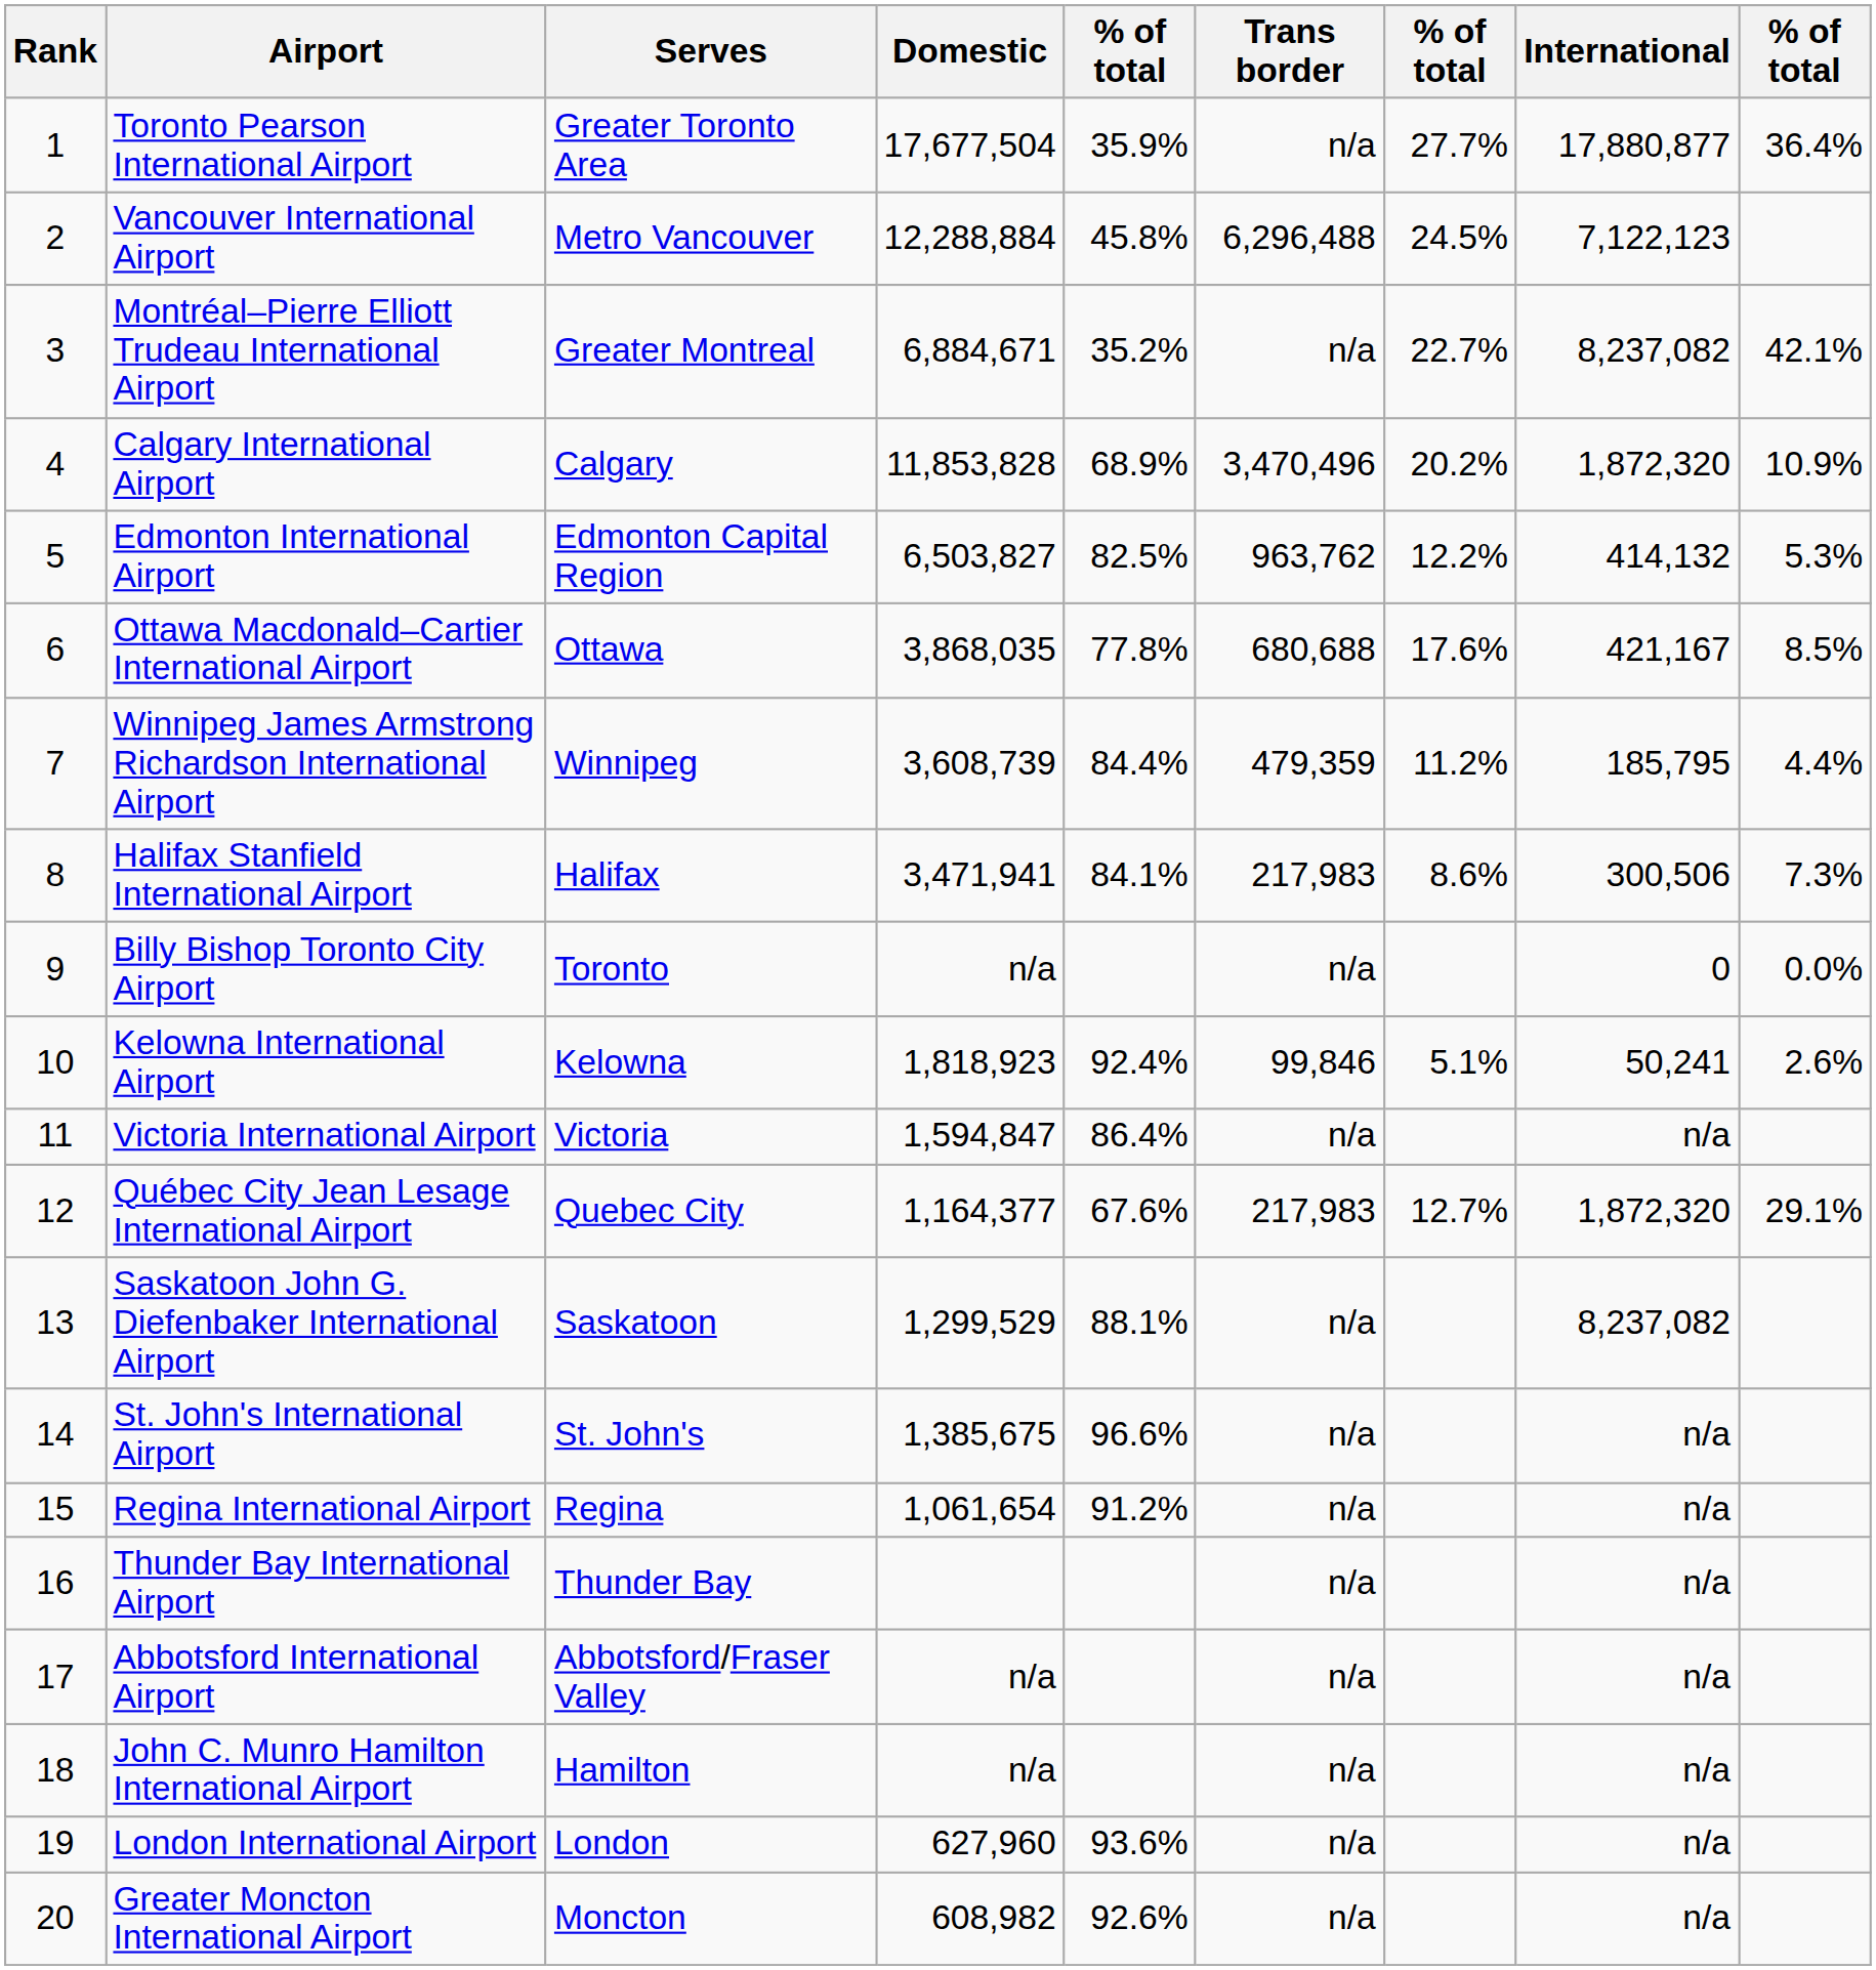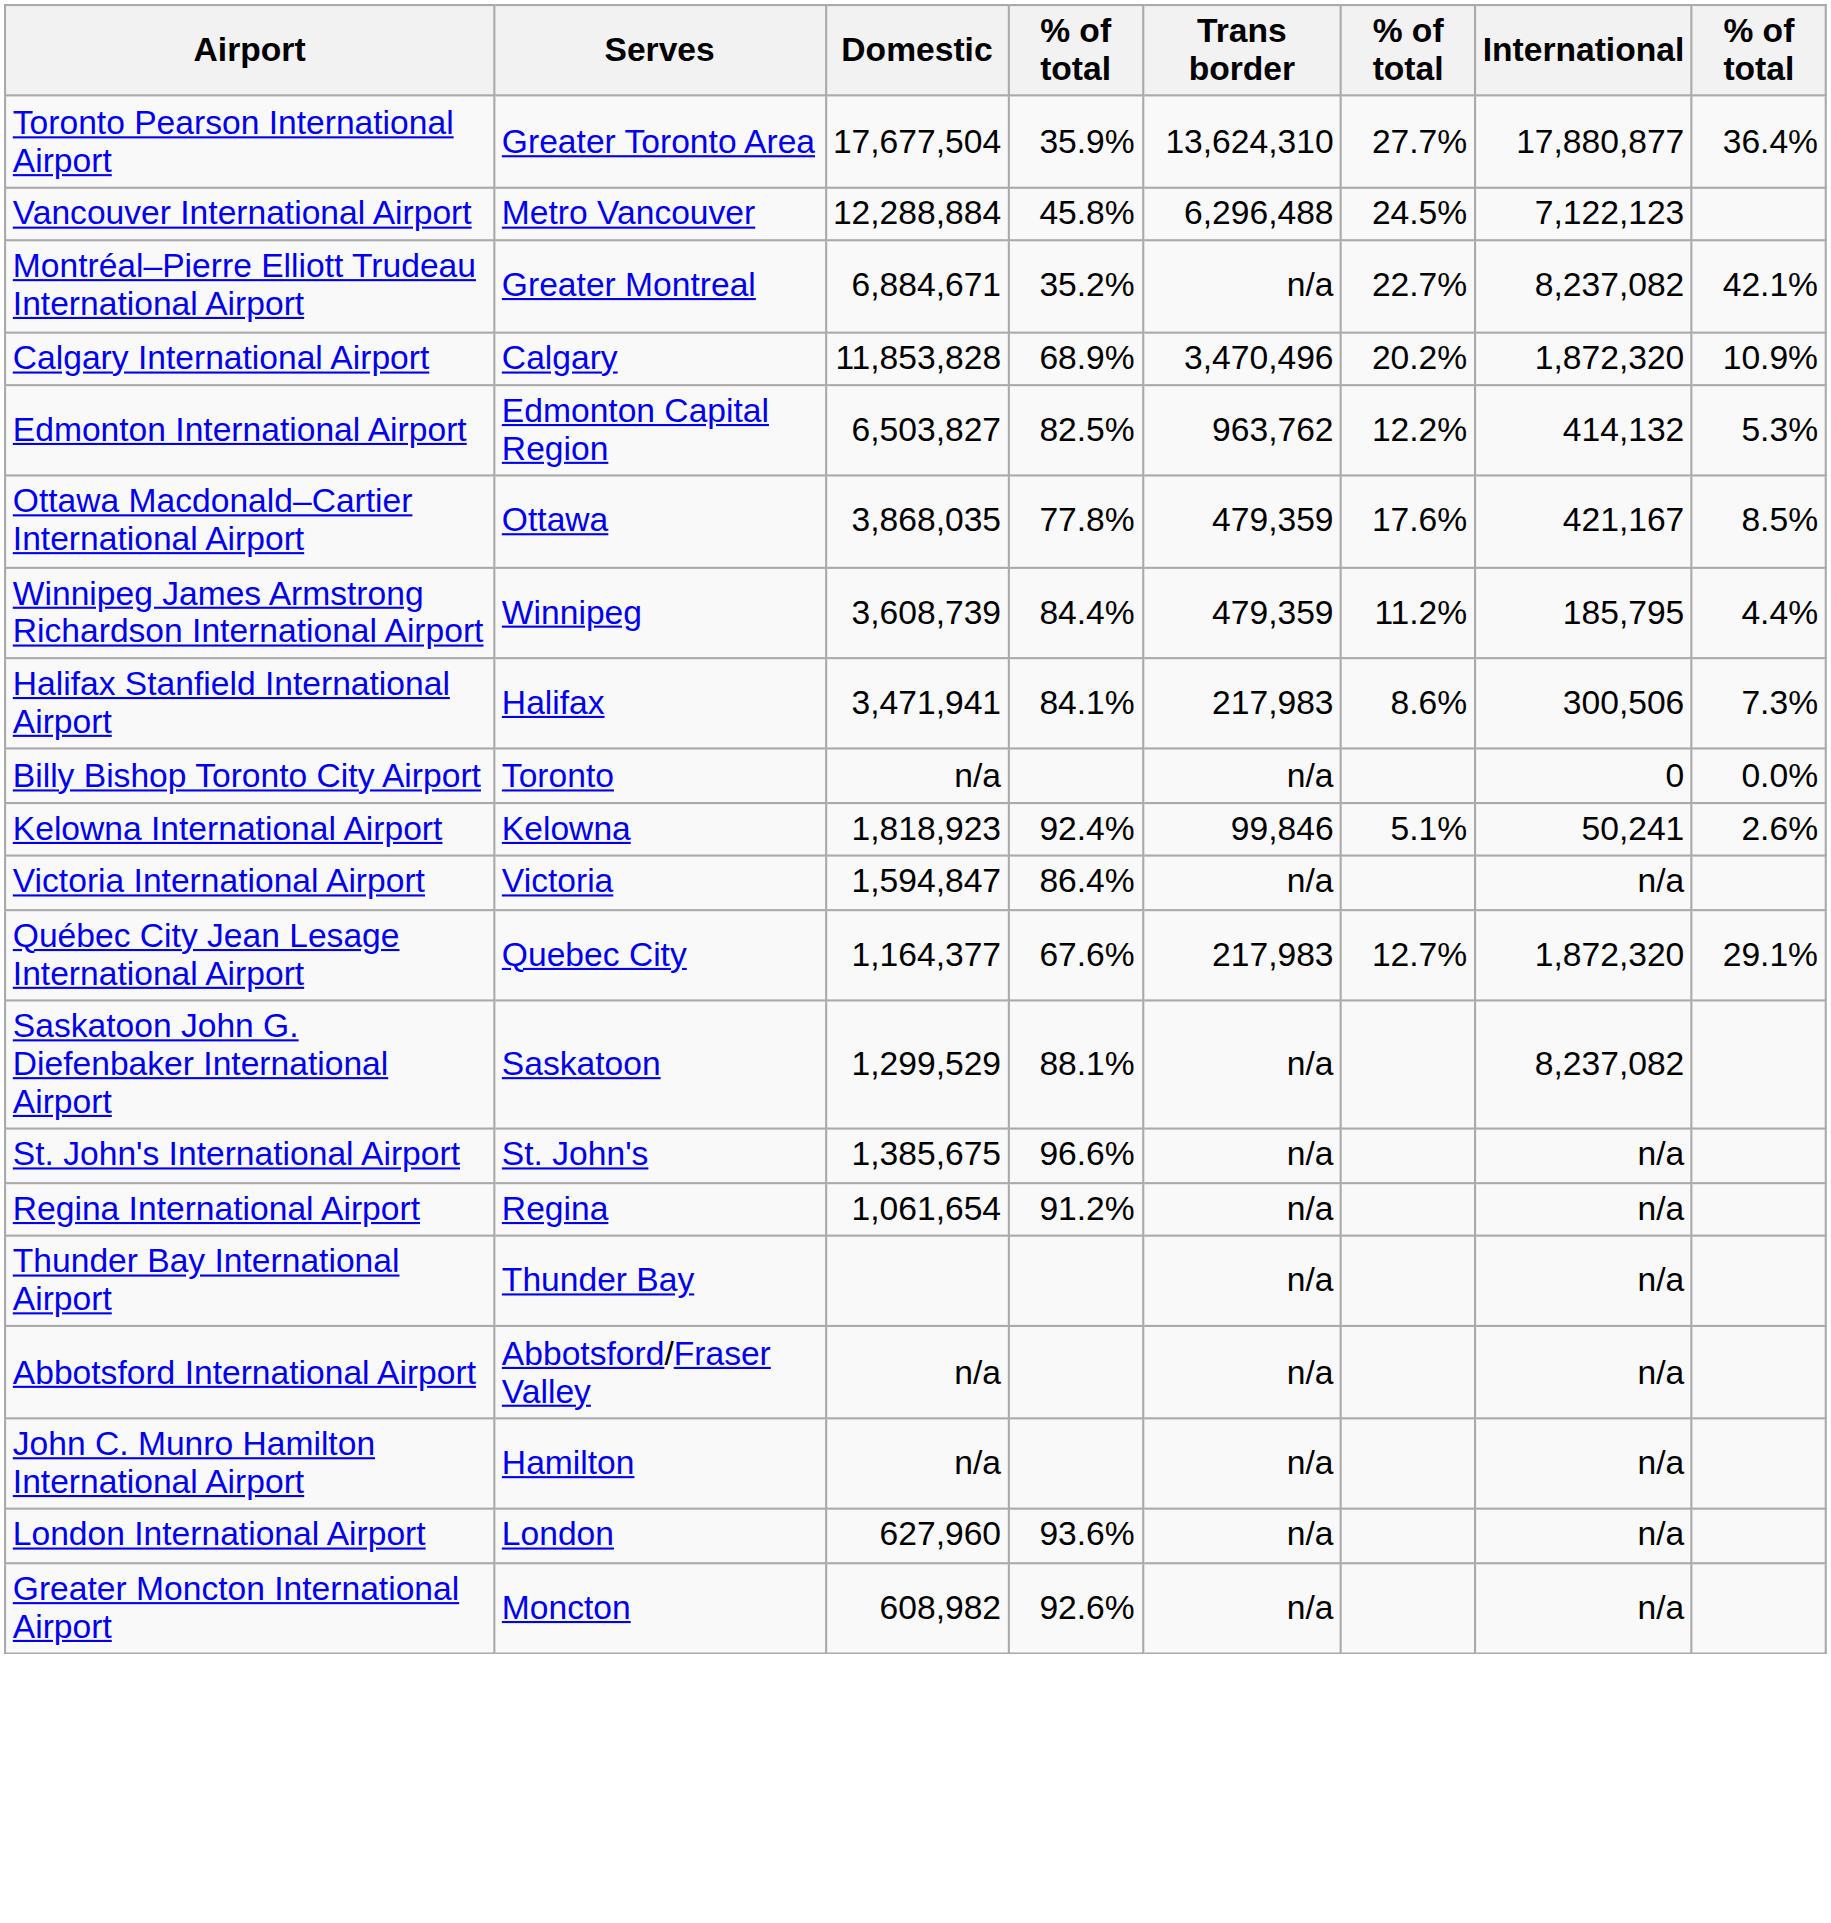- column: Rank | 1 | 2 | 3 | 4 | 5 | 6 | 7 | 8 | 9 | 10 | 11 | 12 | 13 | 14 | 15 | 16 | 17 | 18 | 19 | 20
Toronto Pearson International Airport | Trans border: n/a -> 13,624,310
Ottawa Macdonald–Cartier International Airport | Trans border: 680,688 -> 479,359
